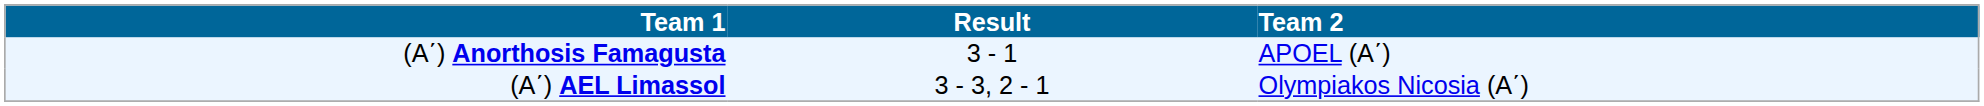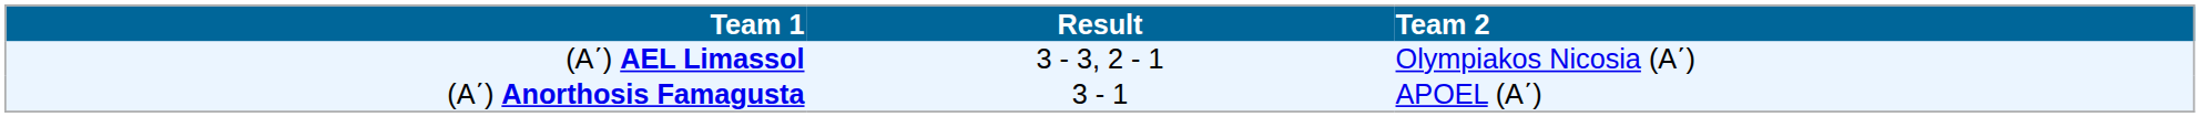rows swapped: (A΄) AEL Limassol <-> (A΄) Anorthosis Famagusta
